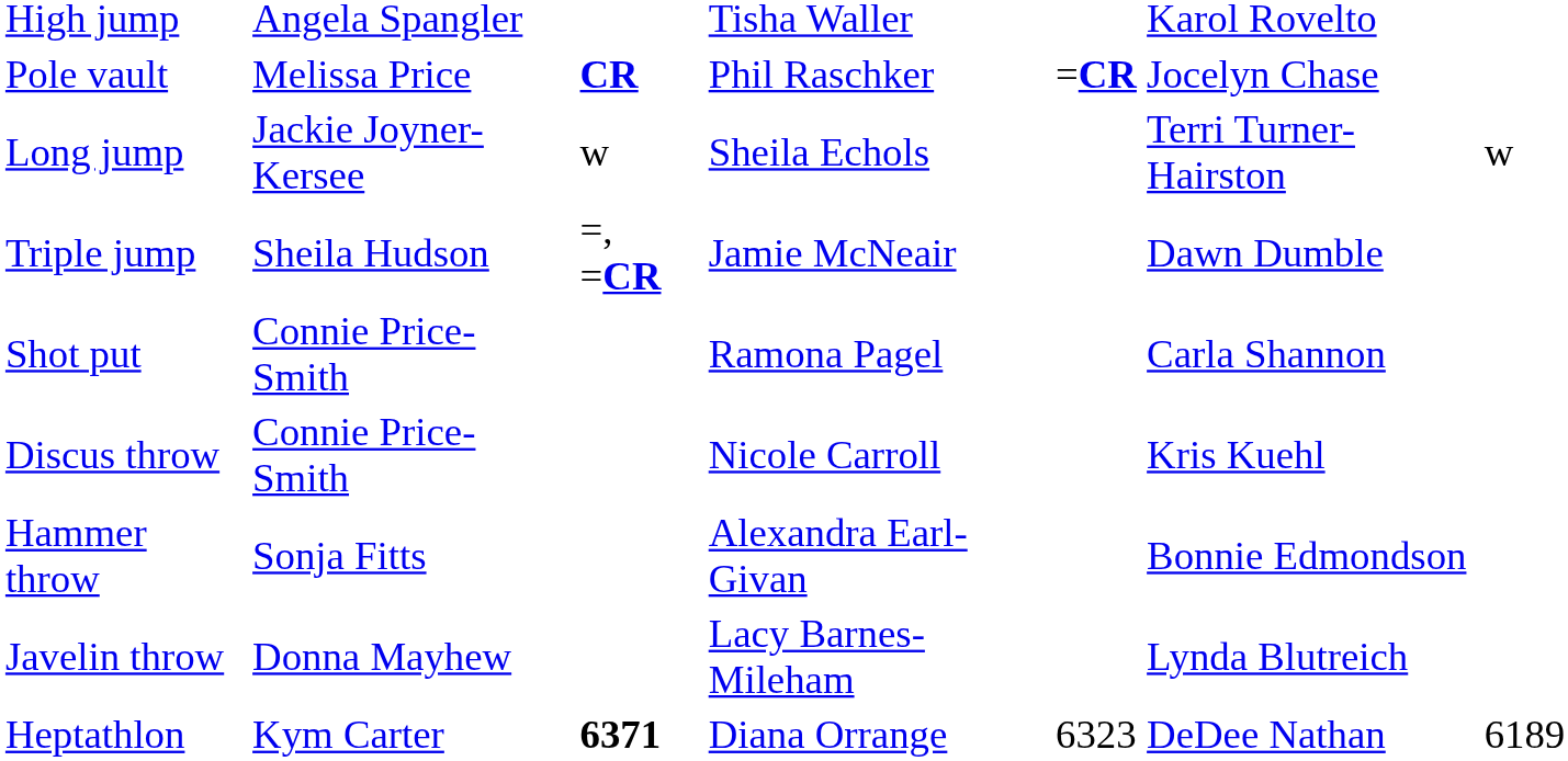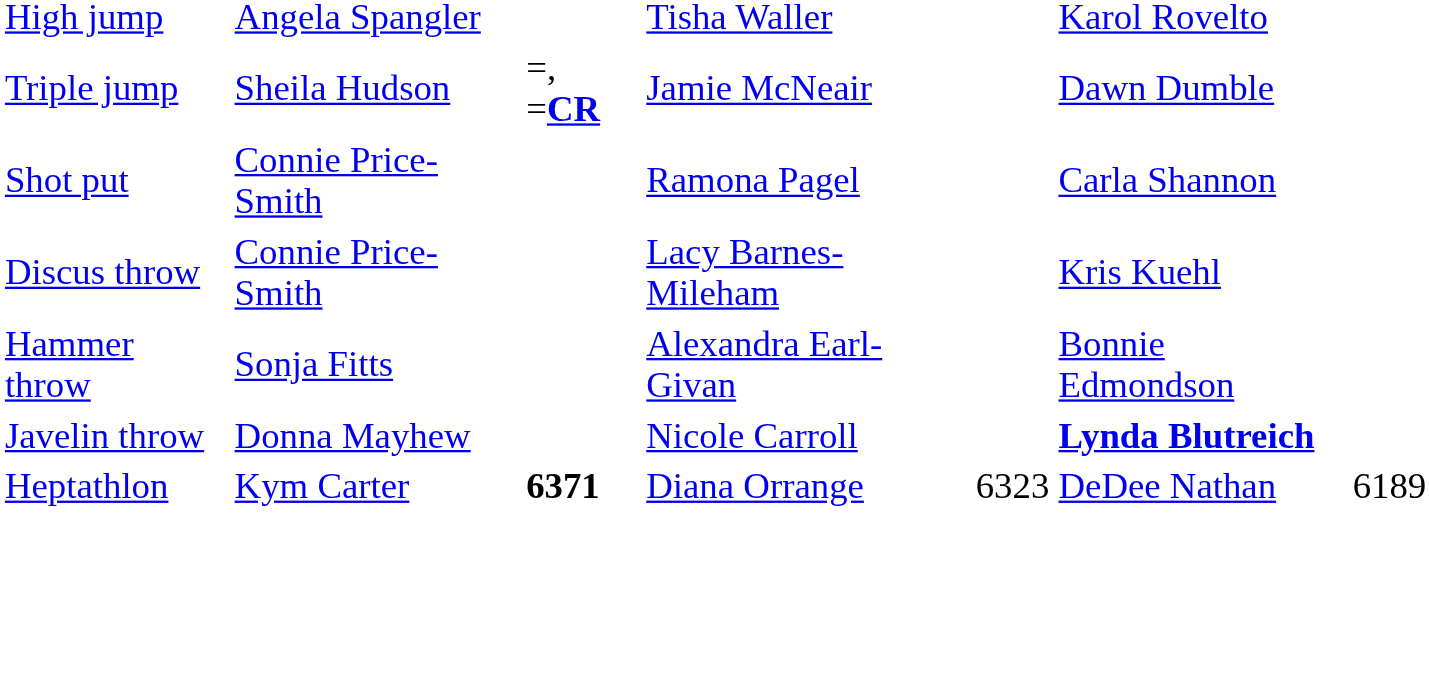- row: Pole vault | Melissa Price | CR | Phil Raschker | =CR | Jocelyn Chase
- row: Long jump | Jackie Joyner-Kersee | w | Sheila Echols | Terri Turner-Hairston | w
Discus throw | column 4: Nicole Carroll -> Lacy Barnes-Mileham
Javelin throw | column 4: Lacy Barnes-Mileham -> Nicole Carroll
Javelin throw | column 6: normal -> bold
